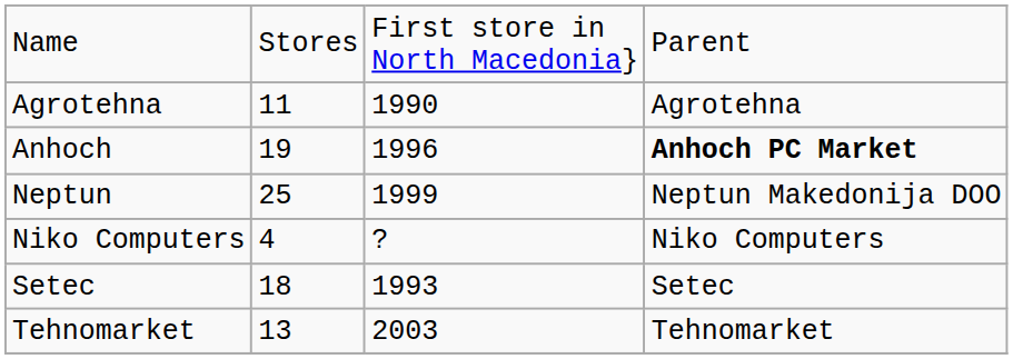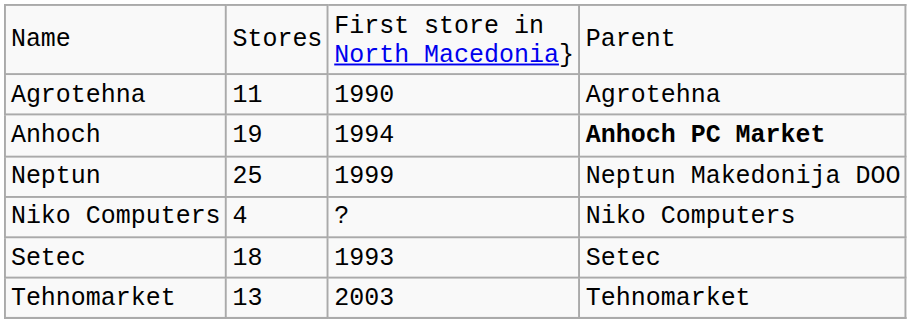Anhoch | column 3: 1996 -> 1994
